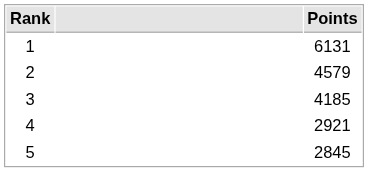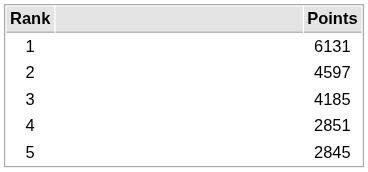2 | Points: 4579 -> 4597
4 | Points: 2921 -> 2851
